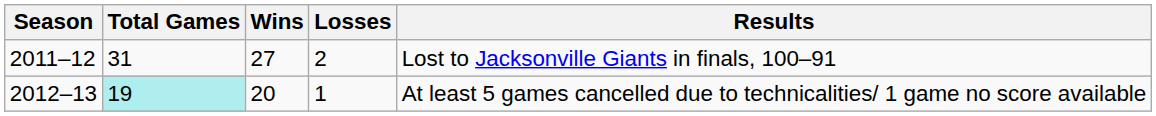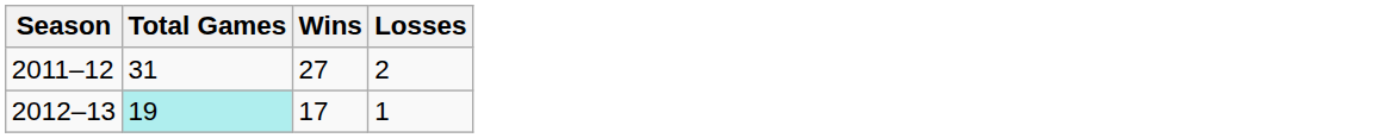- column: Results | Lost to Jacksonville Giants in finals, 100–91 | At least 5 games cancelled due to technicalities/ 1 game no score available
2012–13 | Wins: 20 -> 17
